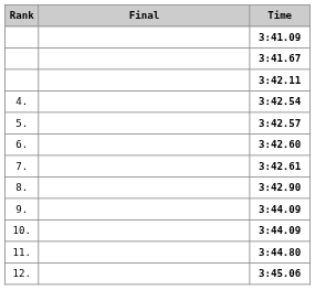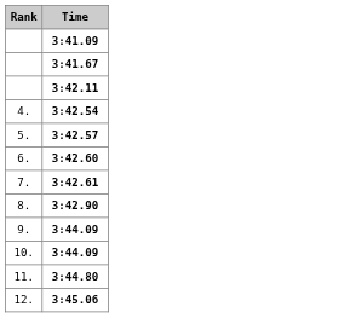- column: Final
